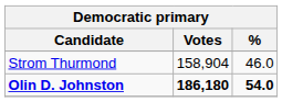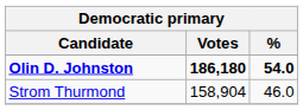rows swapped: Olin D. Johnston <-> Strom Thurmond
